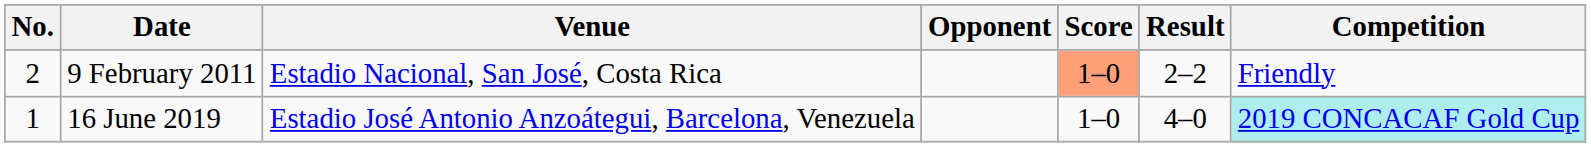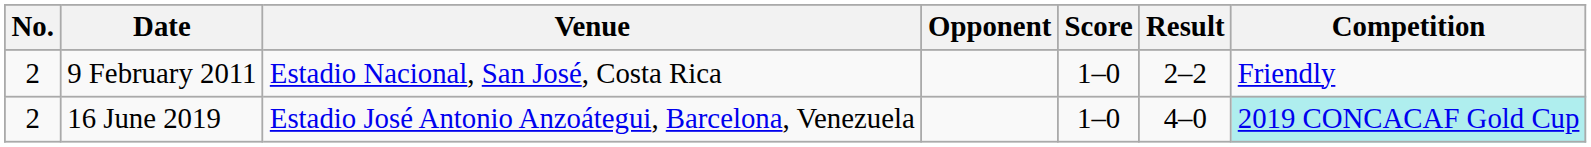9 February 2011 | Score: lightsalmon background -> no background
16 June 2019 | No.: 1 -> 2
